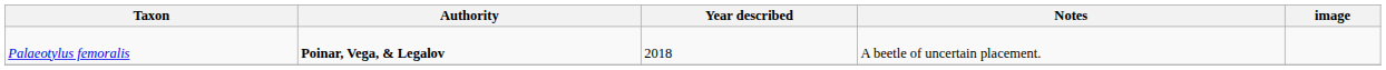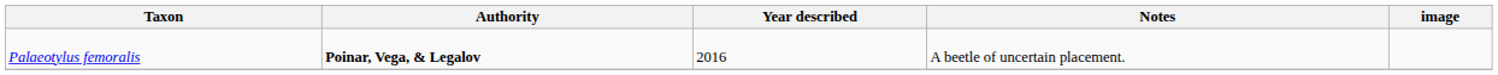Palaeotylus femoralis | Year described: 2018 -> 2016
